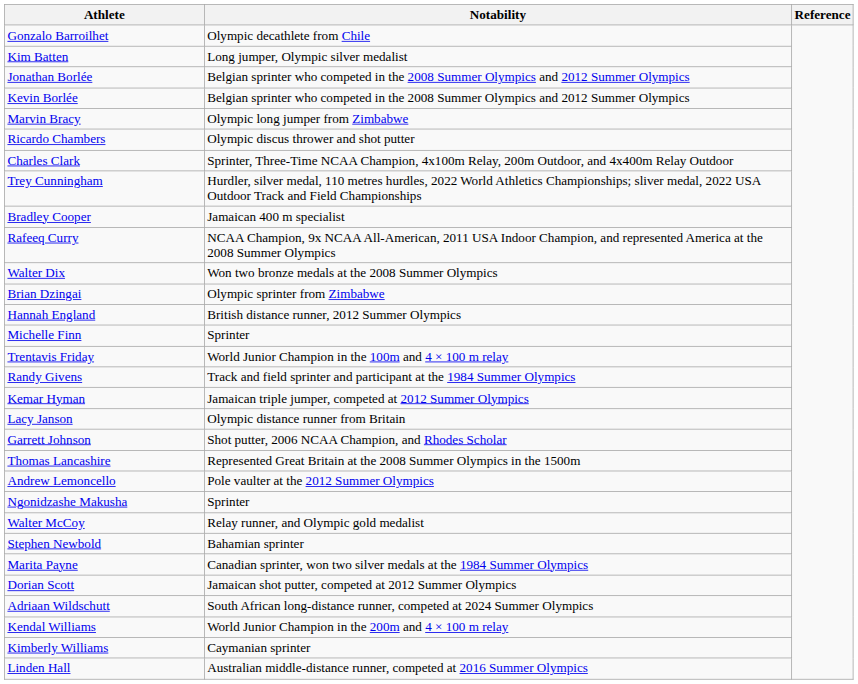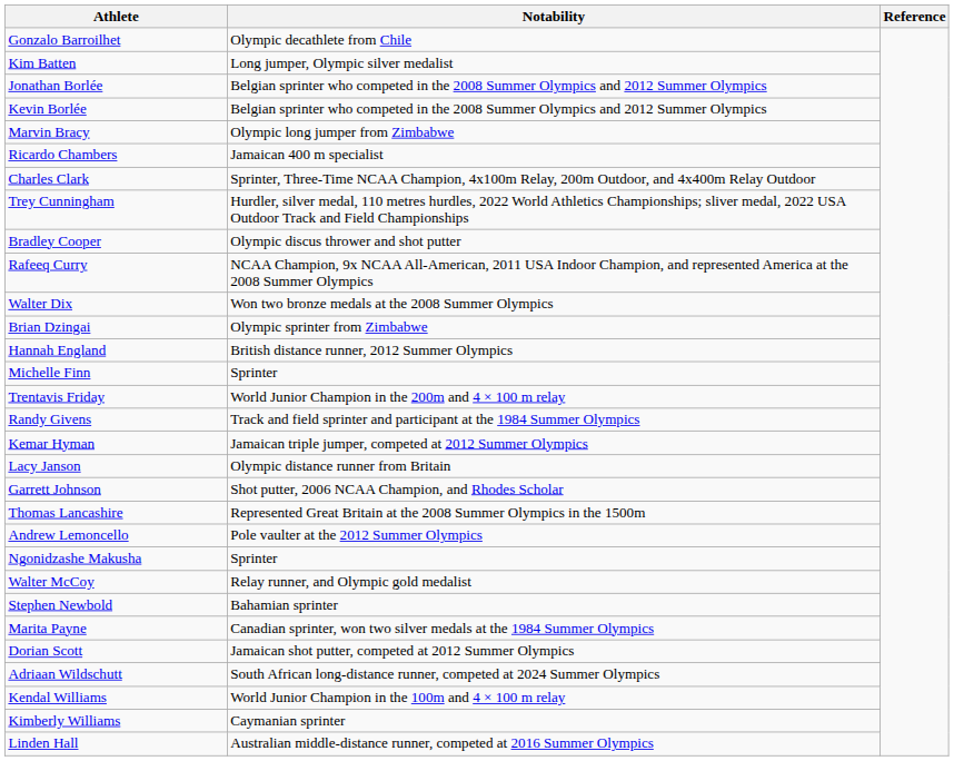Ricardo Chambers | Notability: Olympic discus thrower and shot putter -> Jamaican 400 m specialist
Bradley Cooper | Notability: Jamaican 400 m specialist -> Olympic discus thrower and shot putter
Trentavis Friday | Notability: World Junior Champion in the 100m and 4 × 100 m relay -> World Junior Champion in the 200m and 4 × 100 m relay
Kendal Williams | Notability: World Junior Champion in the 200m and 4 × 100 m relay -> World Junior Champion in the 100m and 4 × 100 m relay
